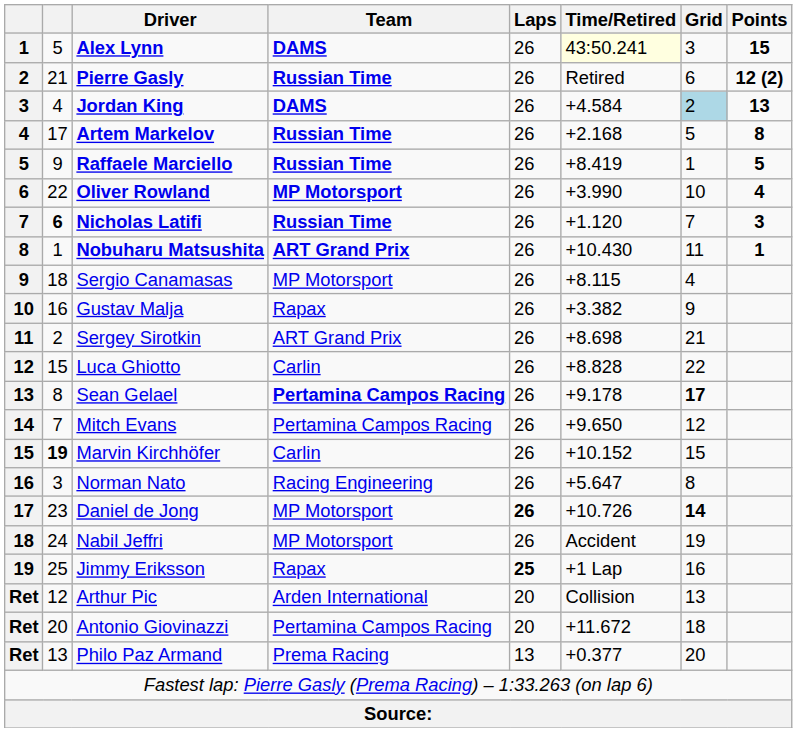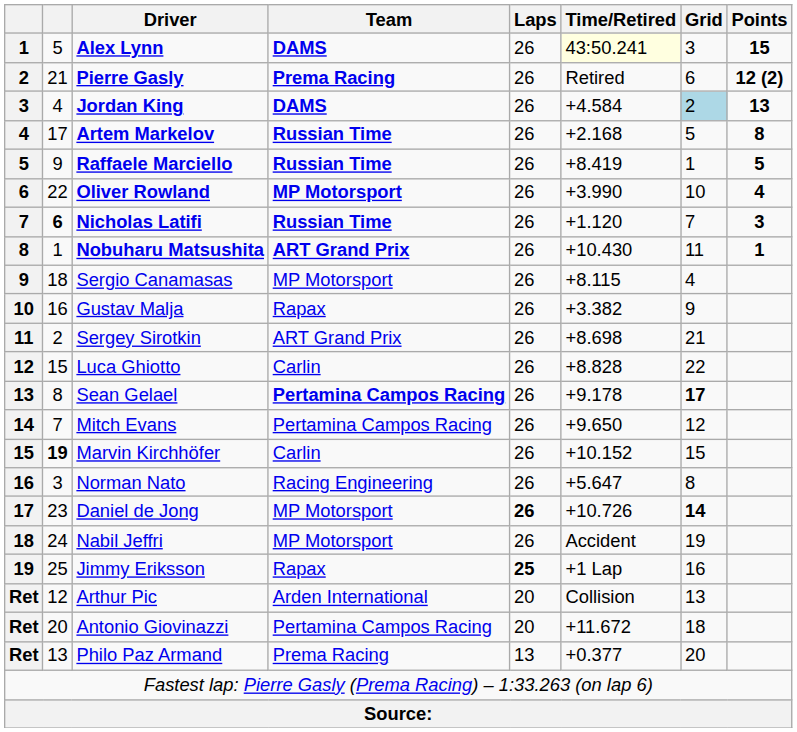Pierre Gasly | Team: Russian Time -> Prema Racing
